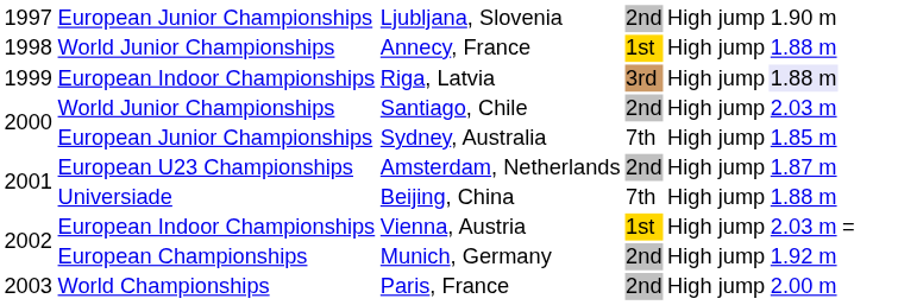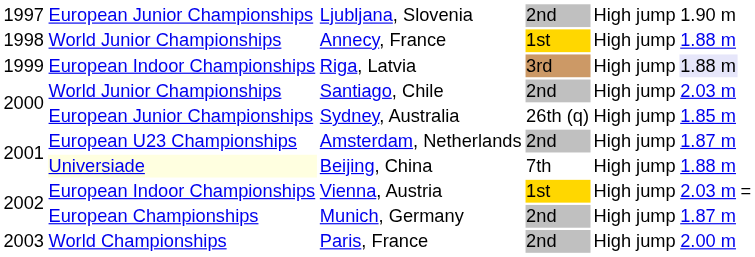Sydney, Australia | column 4: 7th -> 26th (q)
Beijing, China | column 2: no background -> lightyellow background
Munich, Germany | column 6: 1.92 m -> 1.87 m
